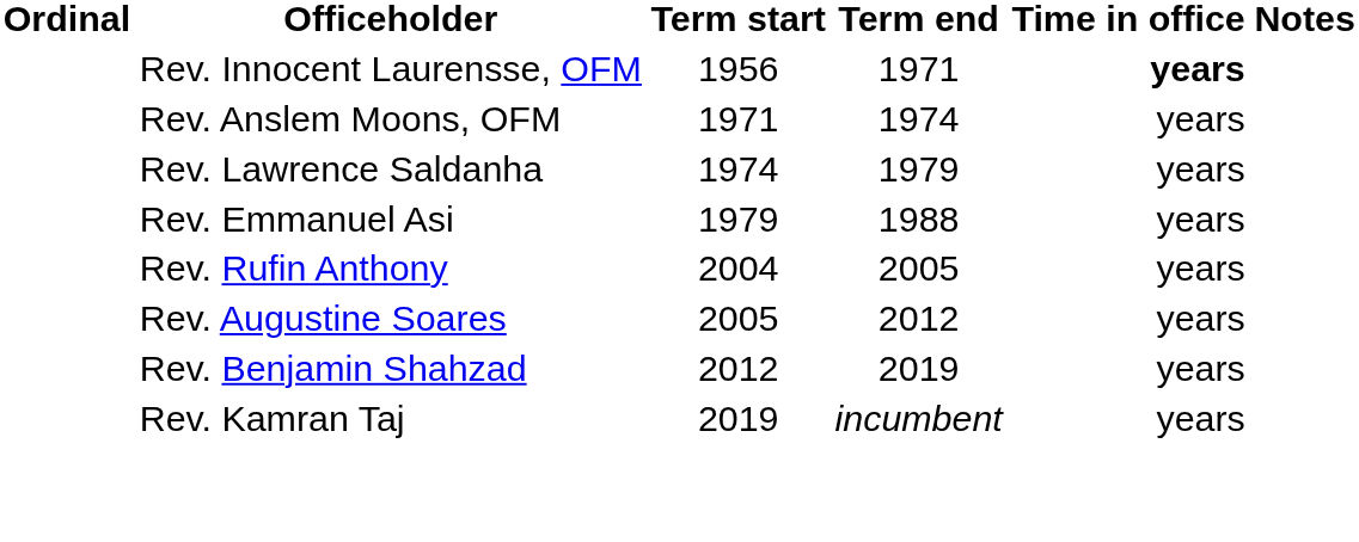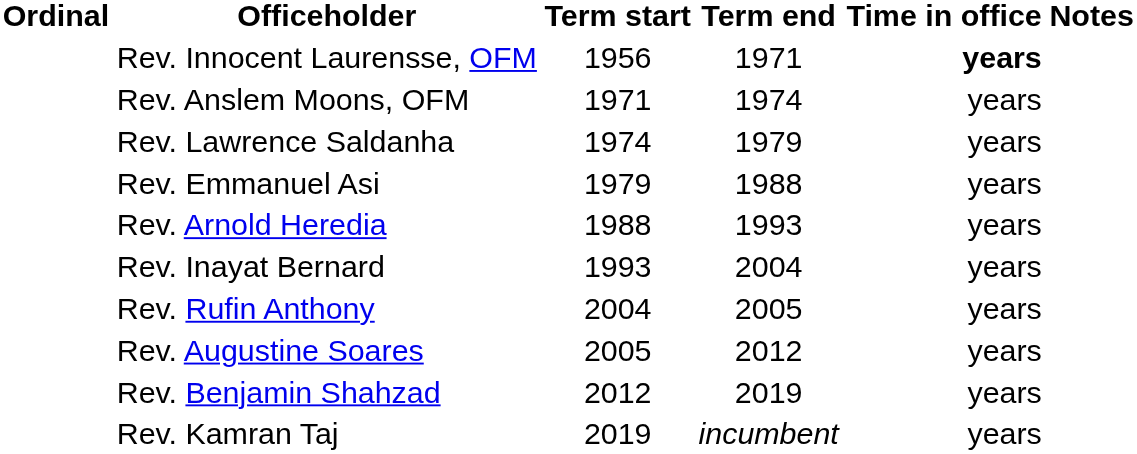+ row: Rev. Arnold Heredia | 1988 | 1993 | years
+ row: Rev. Inayat Bernard | 1993 | 2004 | years
